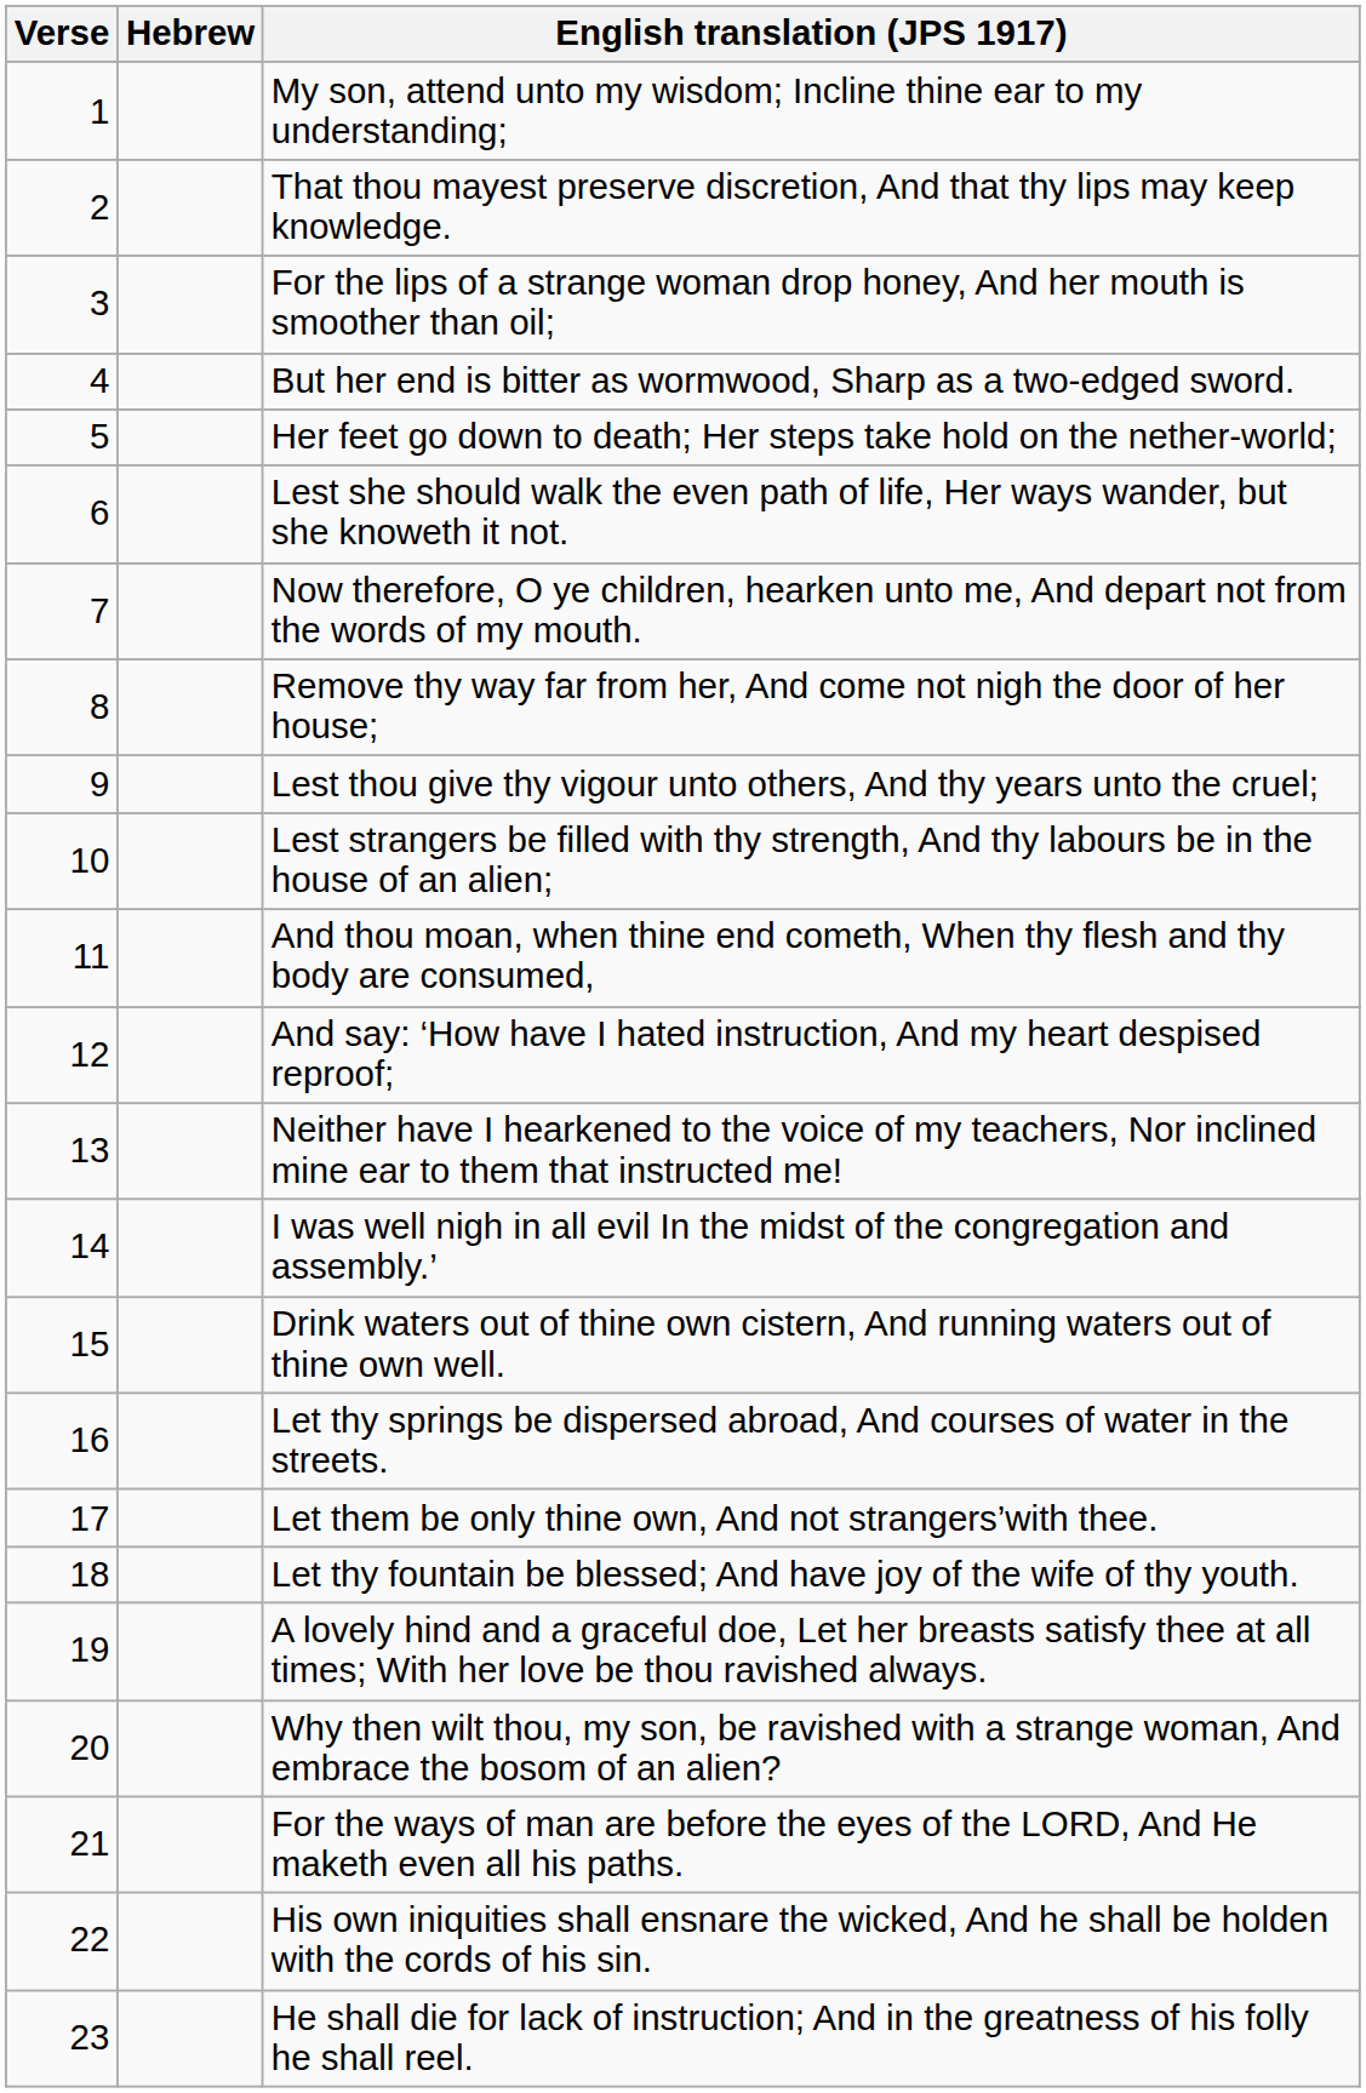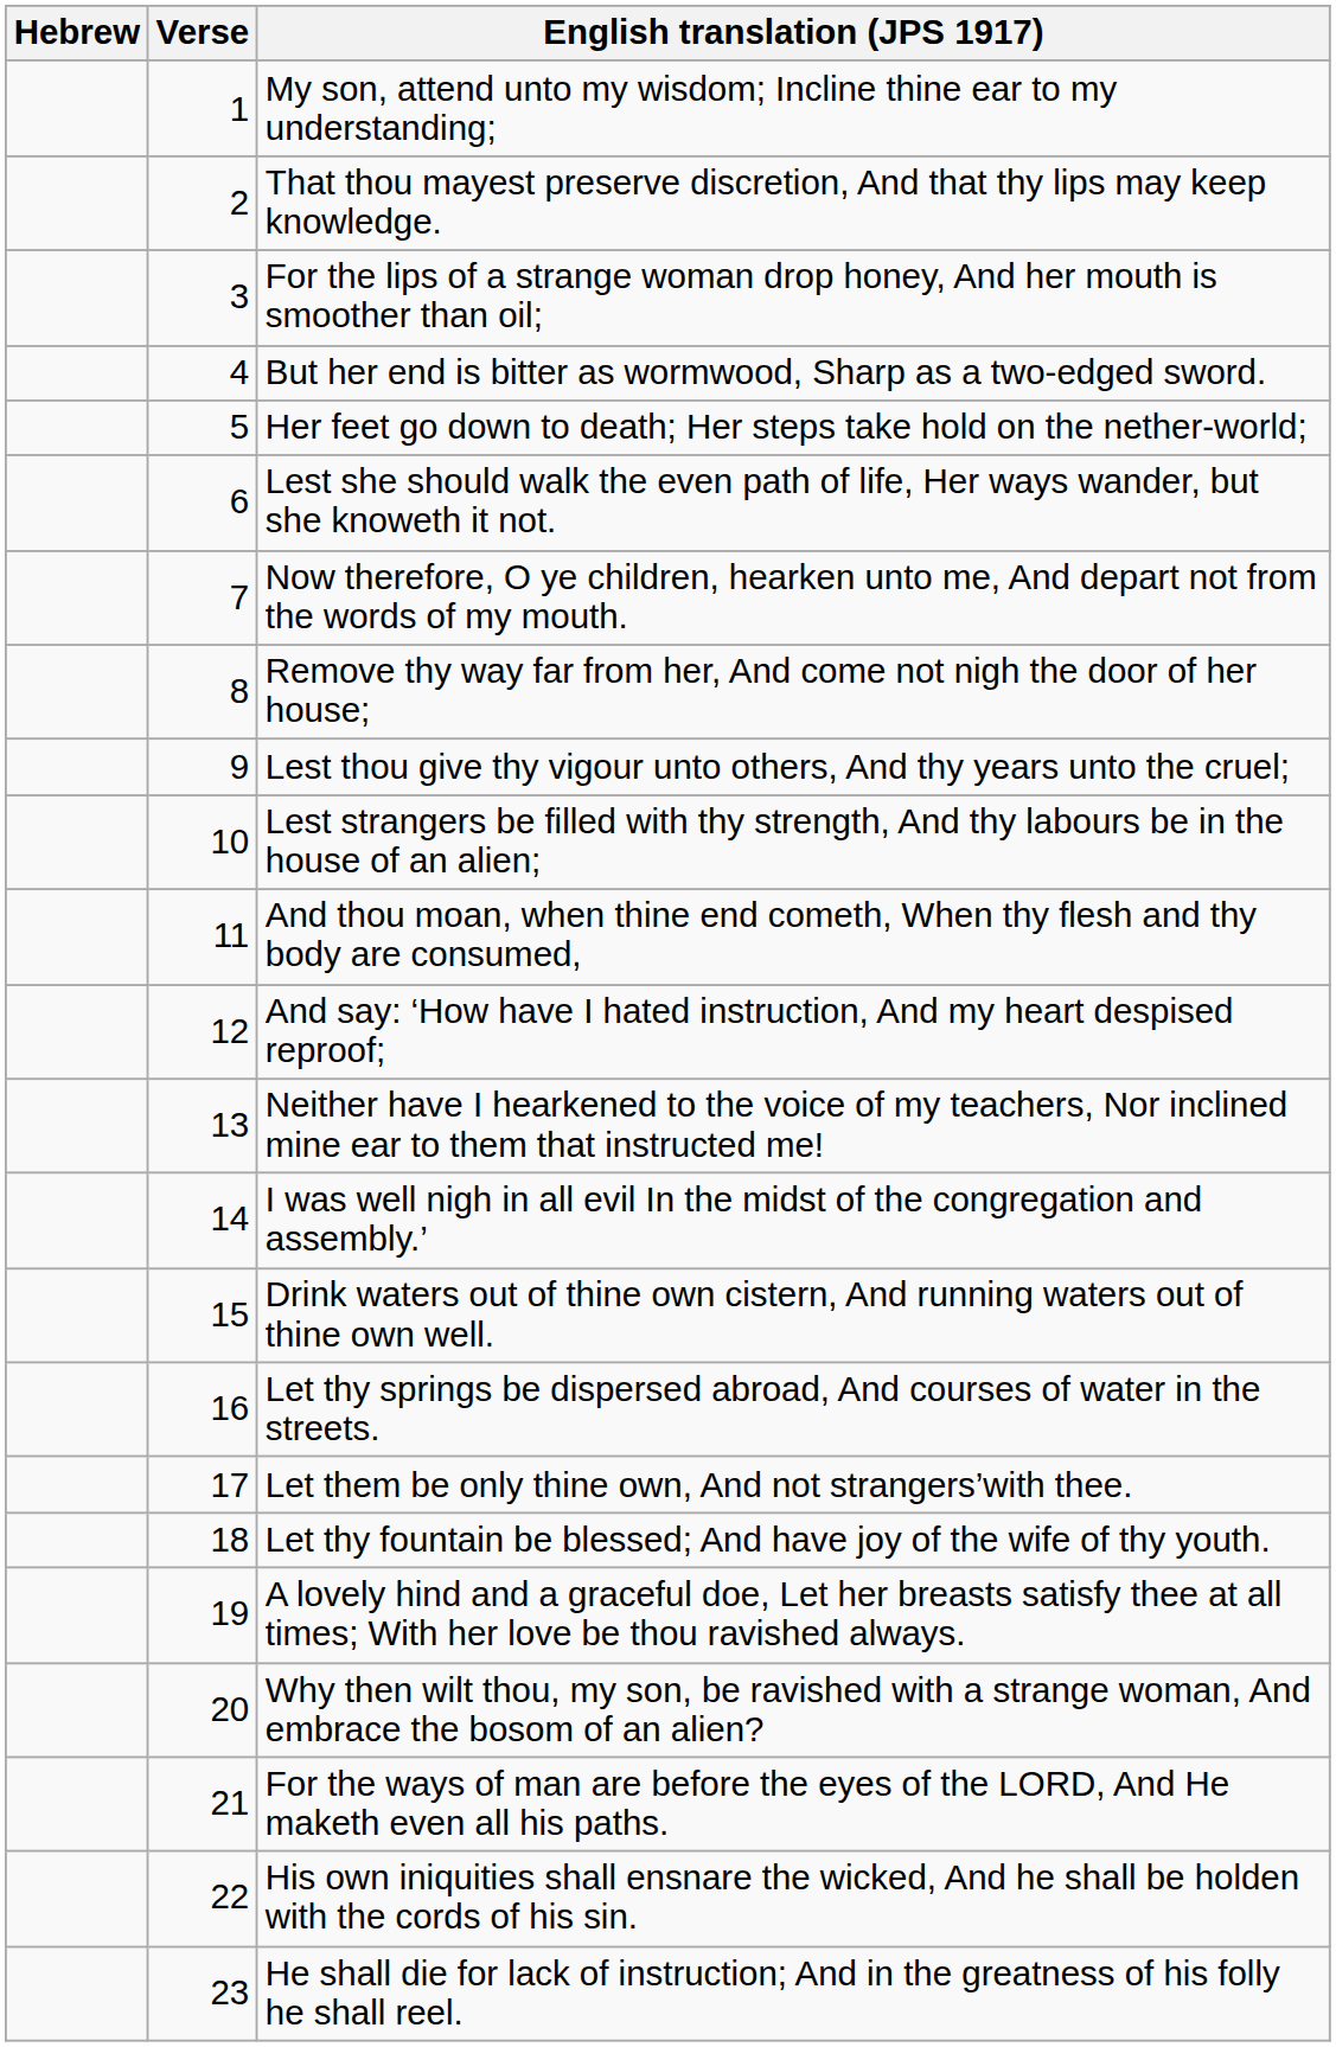columns swapped: Verse <-> Hebrew
